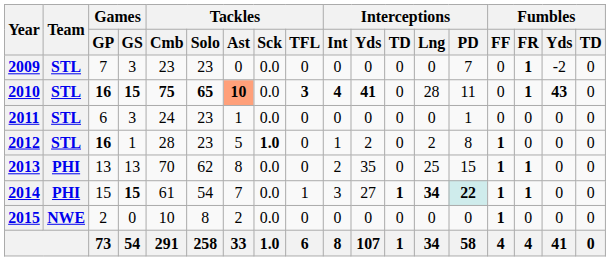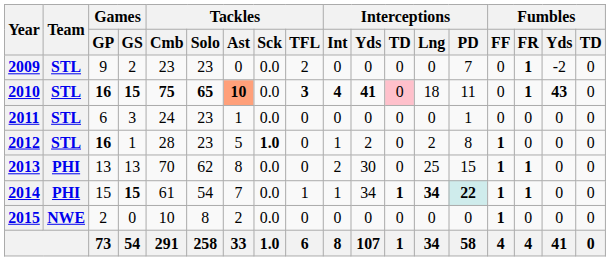2009 | Games / GP: 7 -> 9
2009 | Games / GS: 3 -> 2
2009 | Tackles / TFL: 0 -> 2
2010 | Interceptions / TD: no background -> pink background
2010 | Interceptions / Lng: 28 -> 18
2013 | Interceptions / Yds: 35 -> 30
2014 | Interceptions / Int: 3 -> 1
2014 | Interceptions / Yds: 27 -> 34
